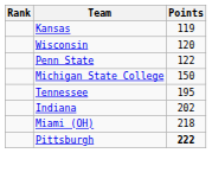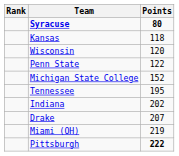+ row: Syracuse | 80
Kansas | Points: 119 -> 118
Michigan State College | Points: 150 -> 152
+ row: Drake | 207
Miami (OH) | Points: 218 -> 219
